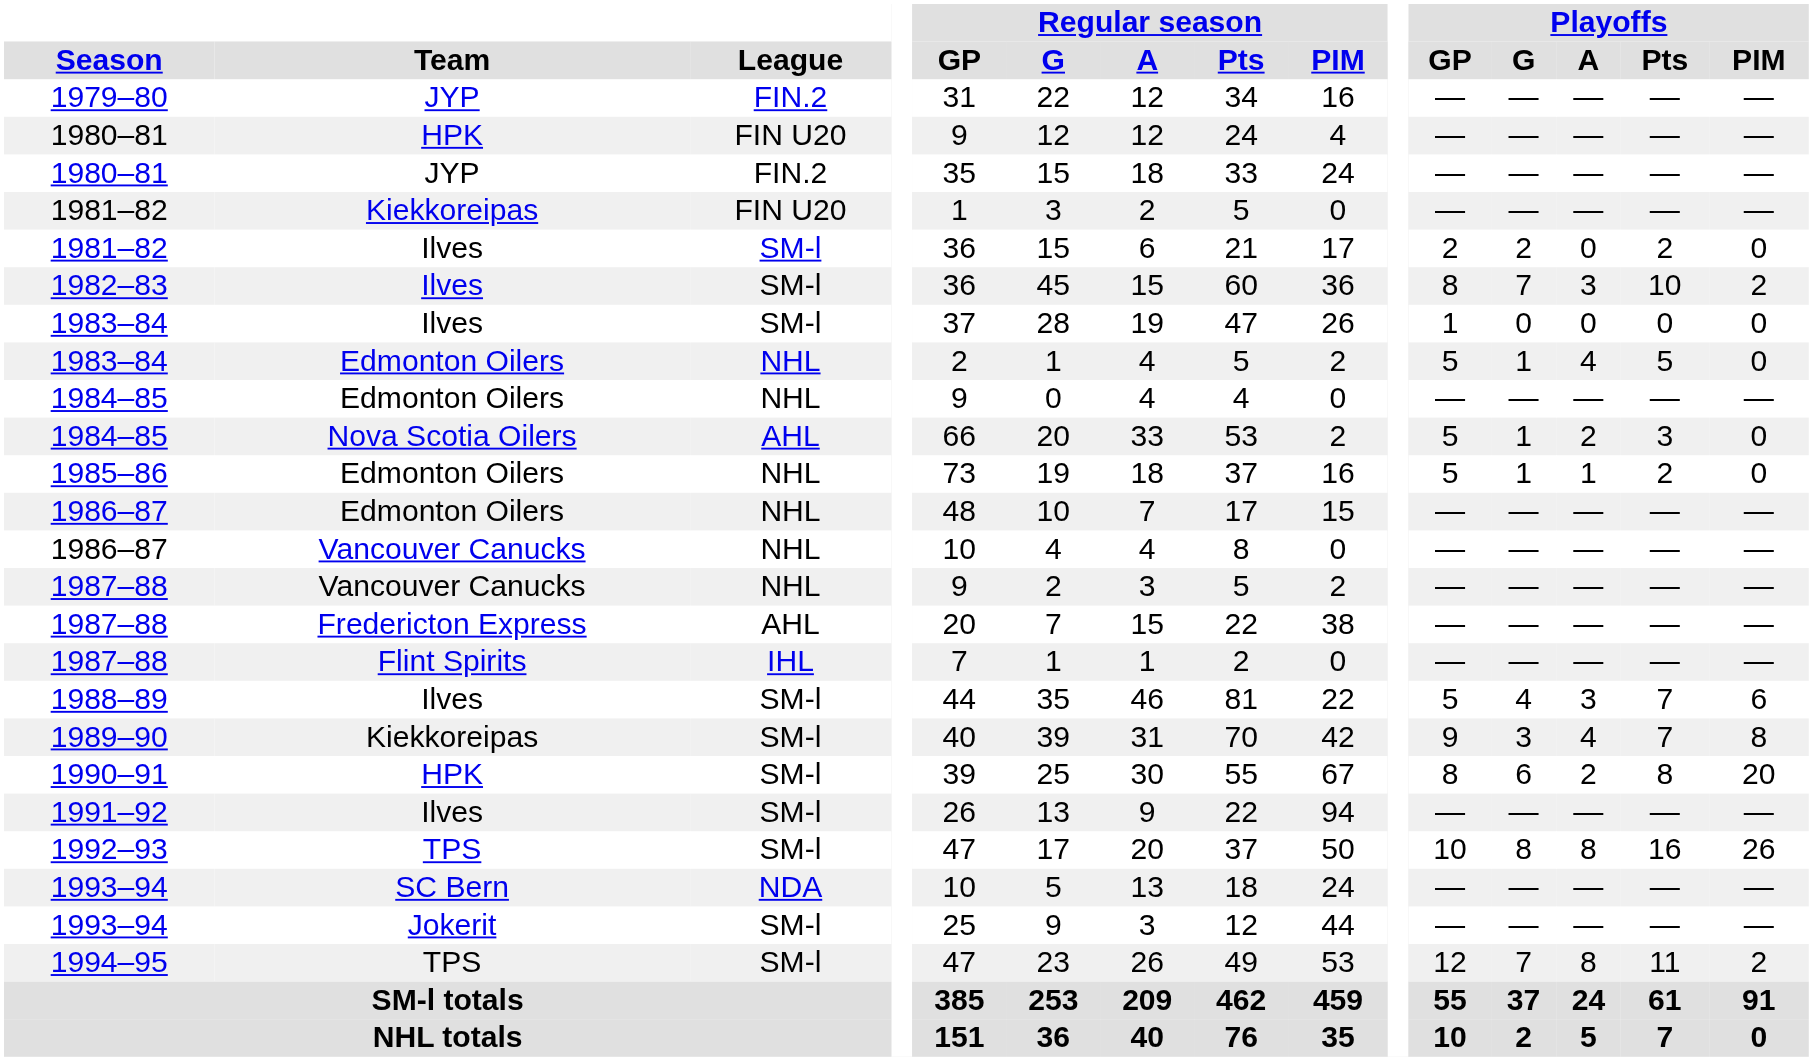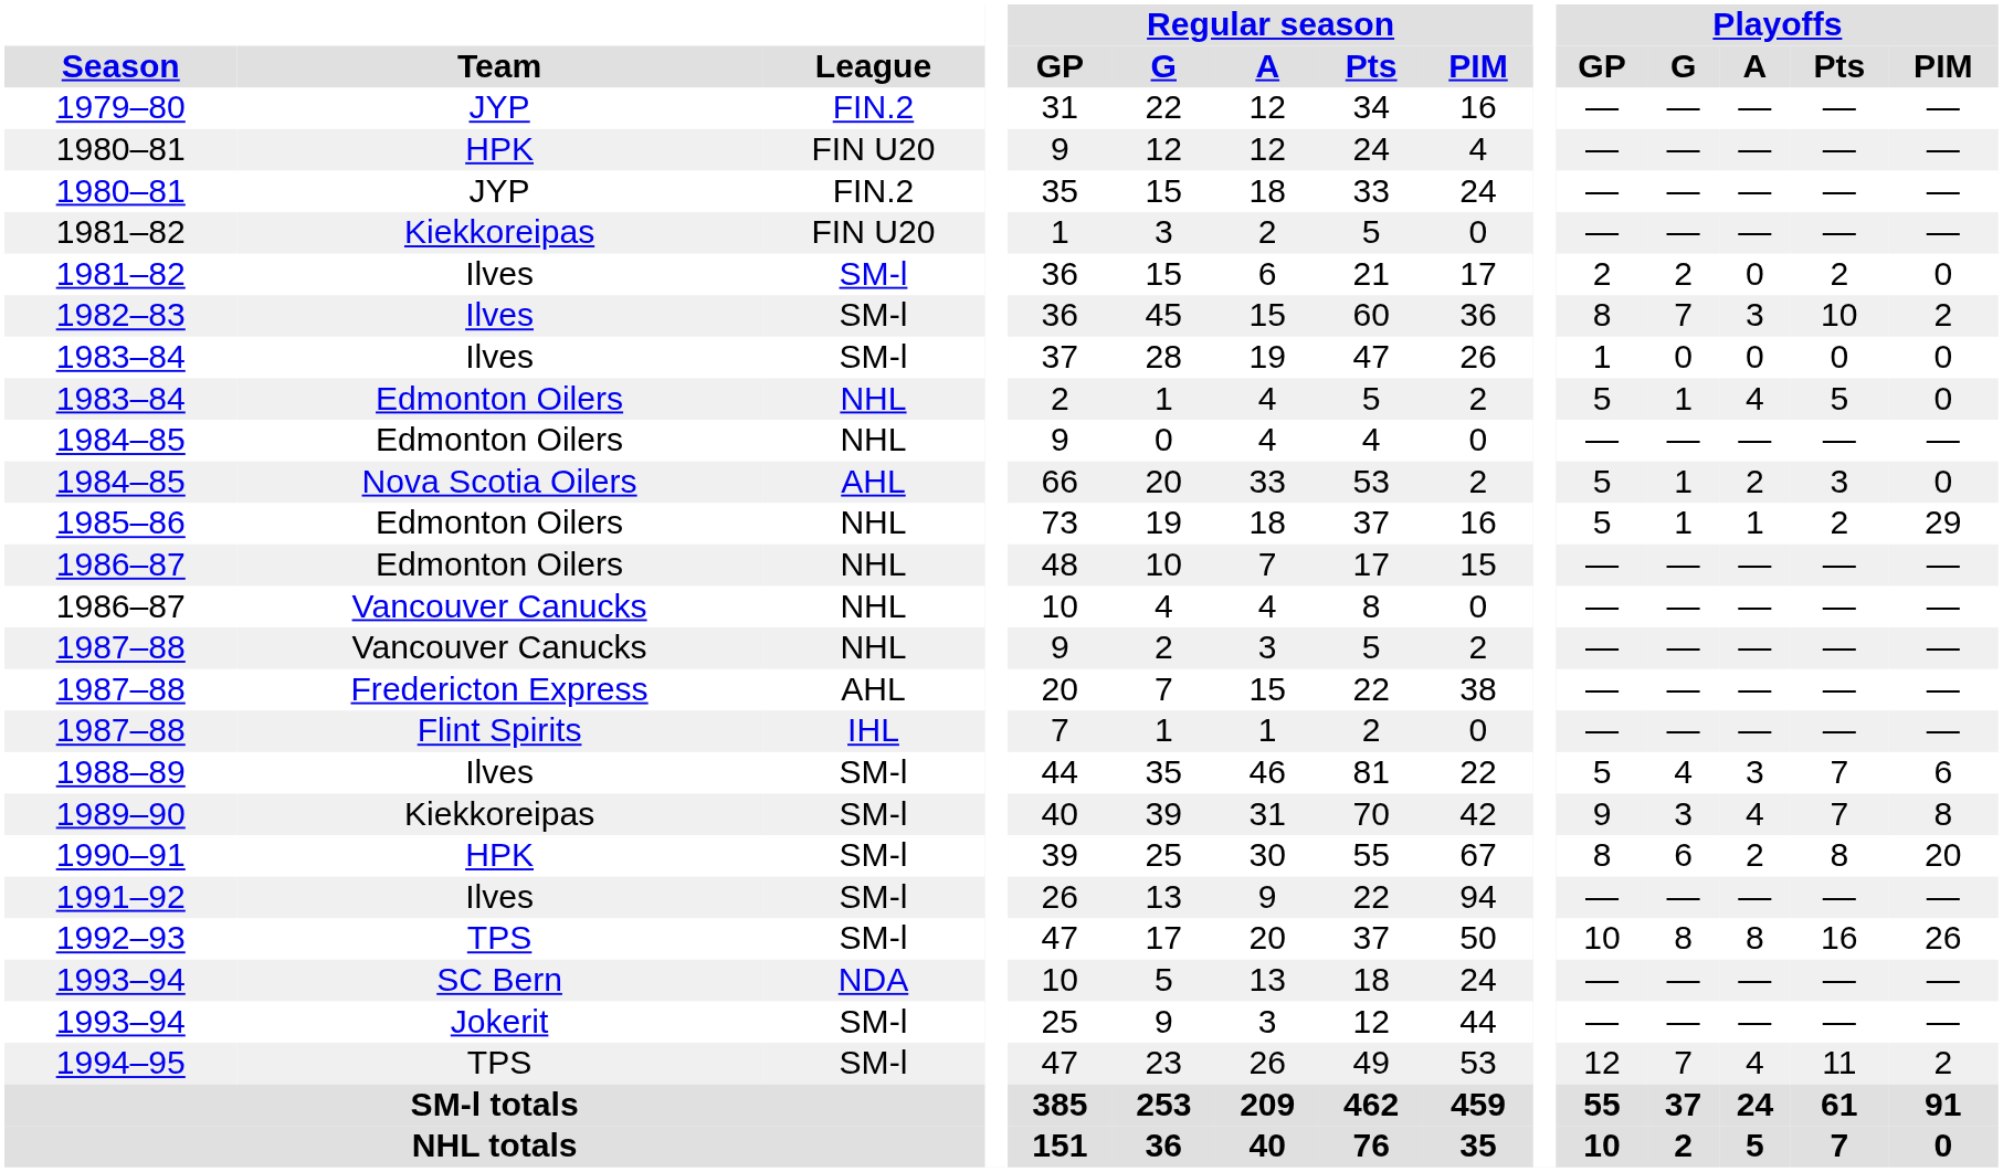1985–86 | Playoffs / PIM: 0 -> 29
1994–95 | Playoffs / A: 8 -> 4
